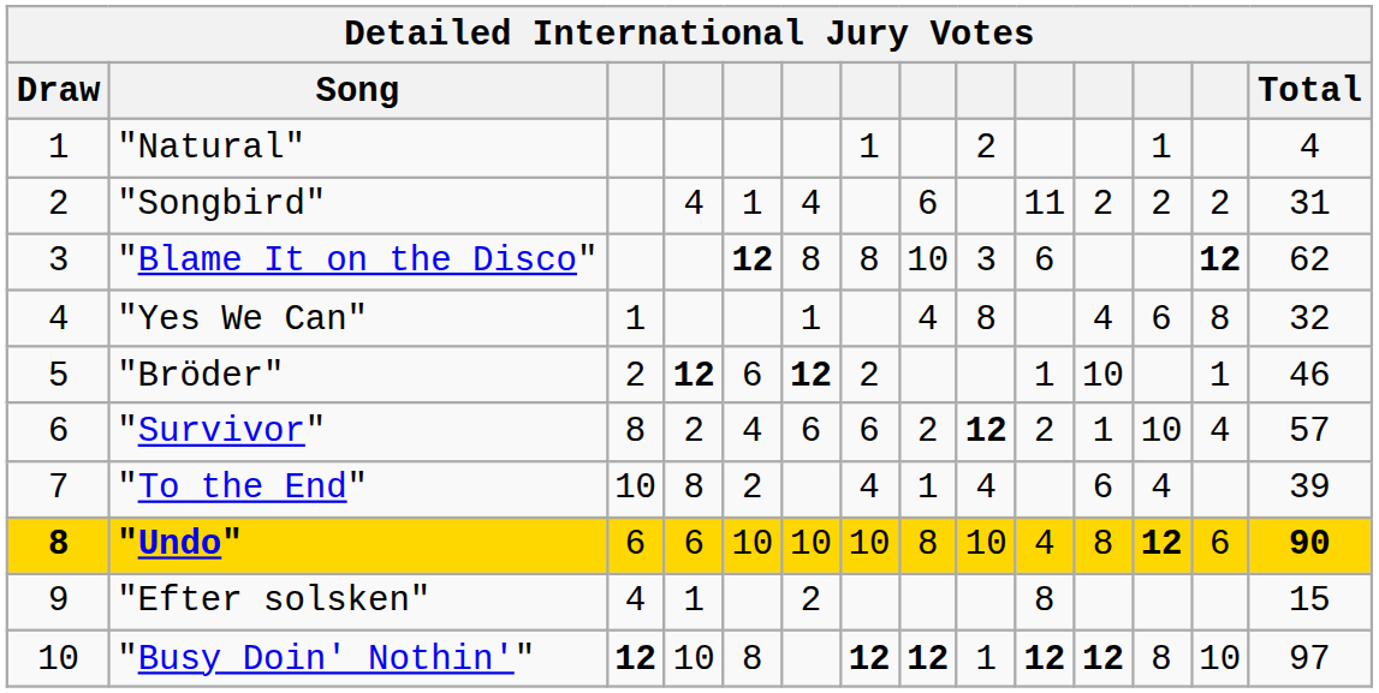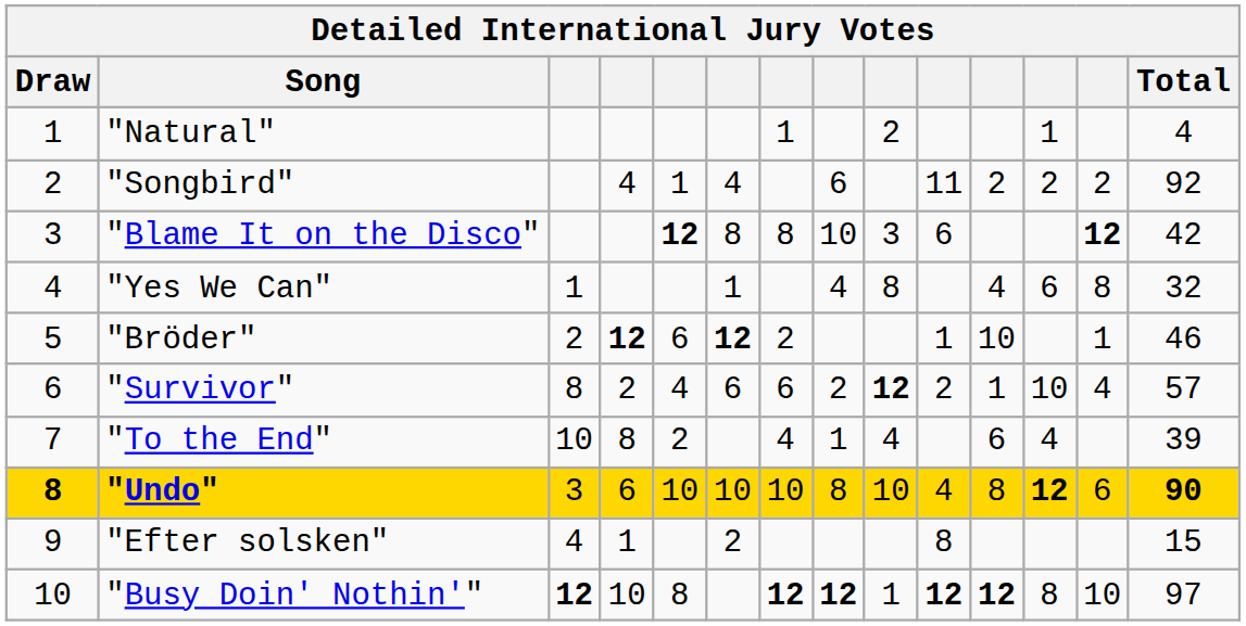"Songbird" | Total: 31 -> 92
"Blame It on the Disco" | Total: 62 -> 42
"Undo" | column 3: 6 -> 3
